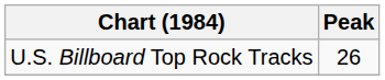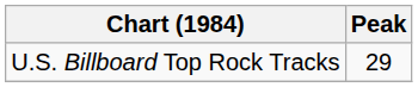U.S. Billboard Top Rock Tracks | Peak: 26 -> 29
